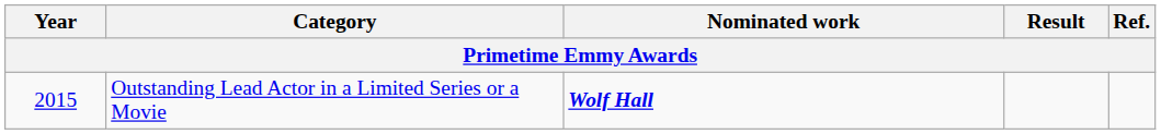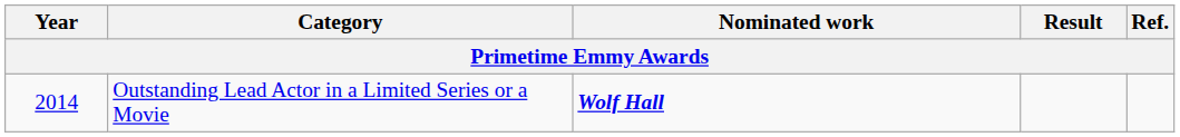Outstanding Lead Actor in a Limited Series or a Movie | Year: 2015 -> 2014
